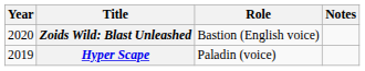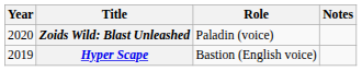Zoids Wild: Blast Unleashed | Role: Bastion (English voice) -> Paladin (voice)
Hyper Scape | Role: Paladin (voice) -> Bastion (English voice)
